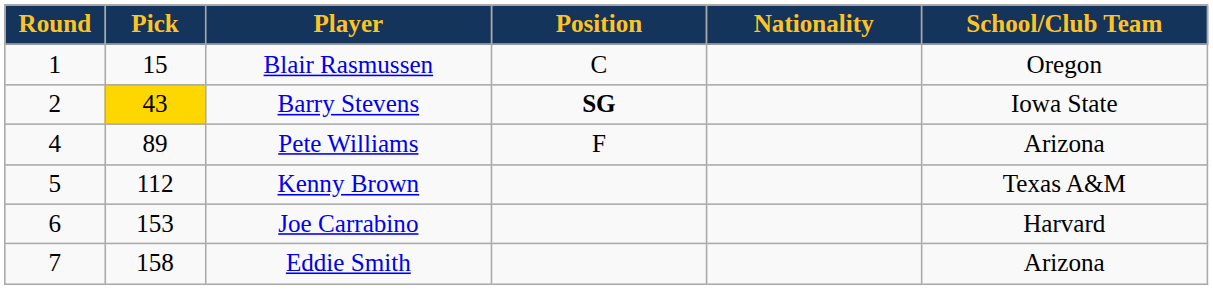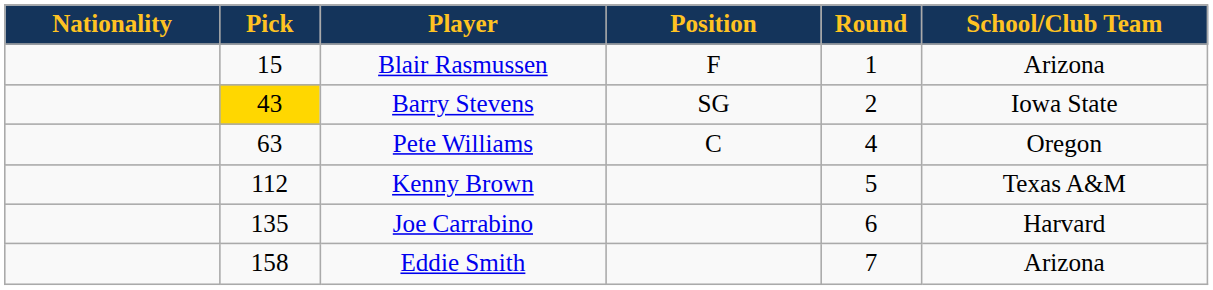columns swapped: Round <-> Nationality
Blair Rasmussen | Position: C -> F
Blair Rasmussen | School/Club Team: Oregon -> Arizona
Barry Stevens | Position: bold -> normal
Pete Williams | Pick: 89 -> 63
Pete Williams | Position: F -> C
Pete Williams | School/Club Team: Arizona -> Oregon
Joe Carrabino | Pick: 153 -> 135
